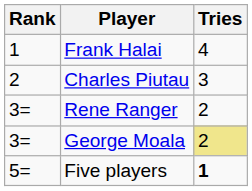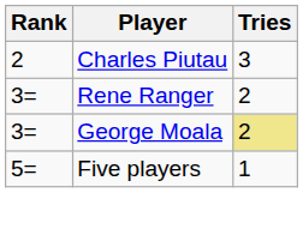- row: 1 | Frank Halai | 4
Five players | Tries: bold -> normal
